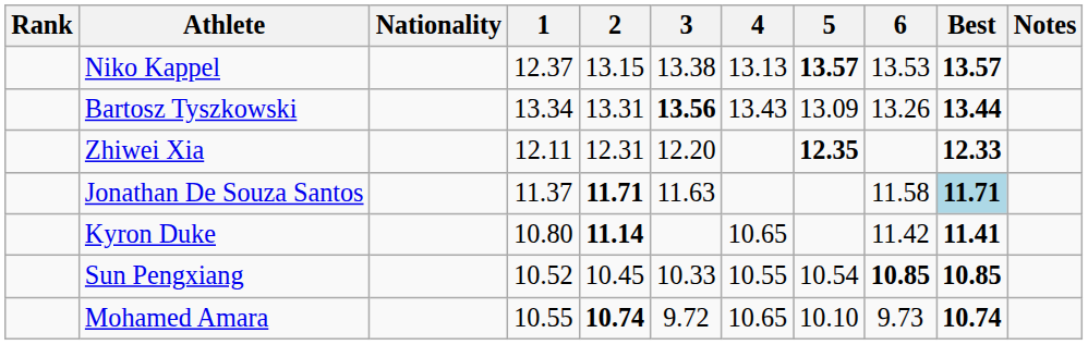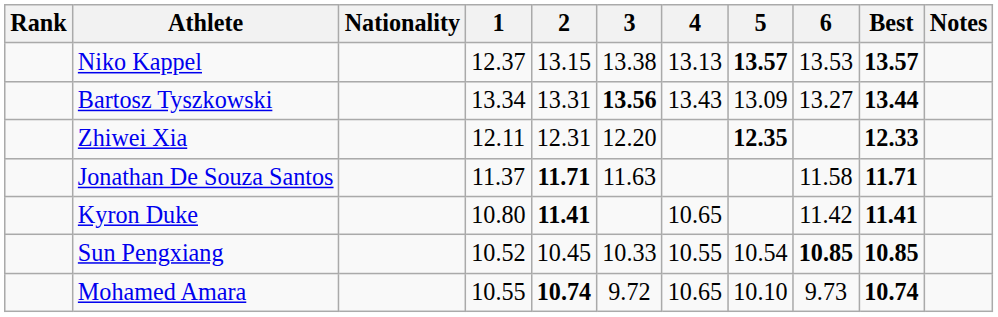Bartosz Tyszkowski | 6: 13.26 -> 13.27
Jonathan De Souza Santos | Best: lightblue background -> no background
Kyron Duke | 2: 11.14 -> 11.41
